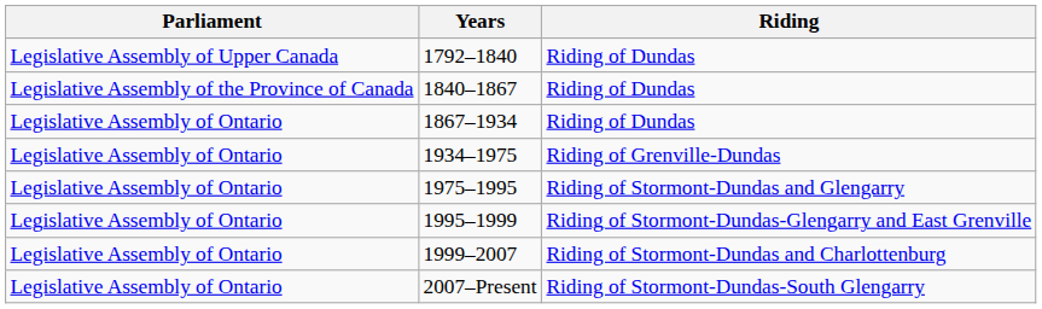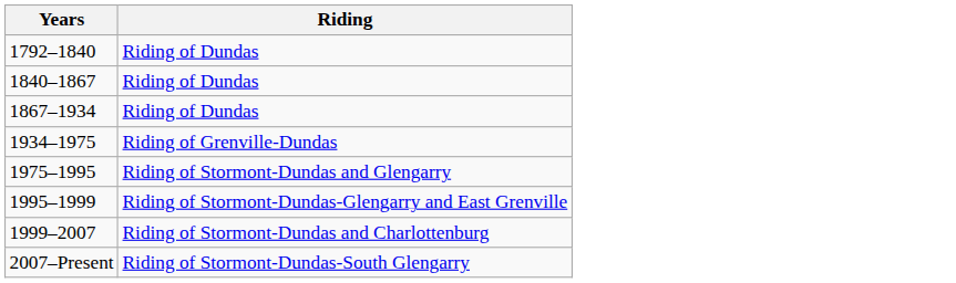- column: Parliament | Legislative Assembly of Upper Canada | Legislative Assembly of the Province of Canada | Legislative Assembly of Ontario | Legislative Assembly of Ontario | Legislative Assembly of Ontario | Legislative Assembly of Ontario | Legislative Assembly of Ontario | Legislative Assembly of Ontario
